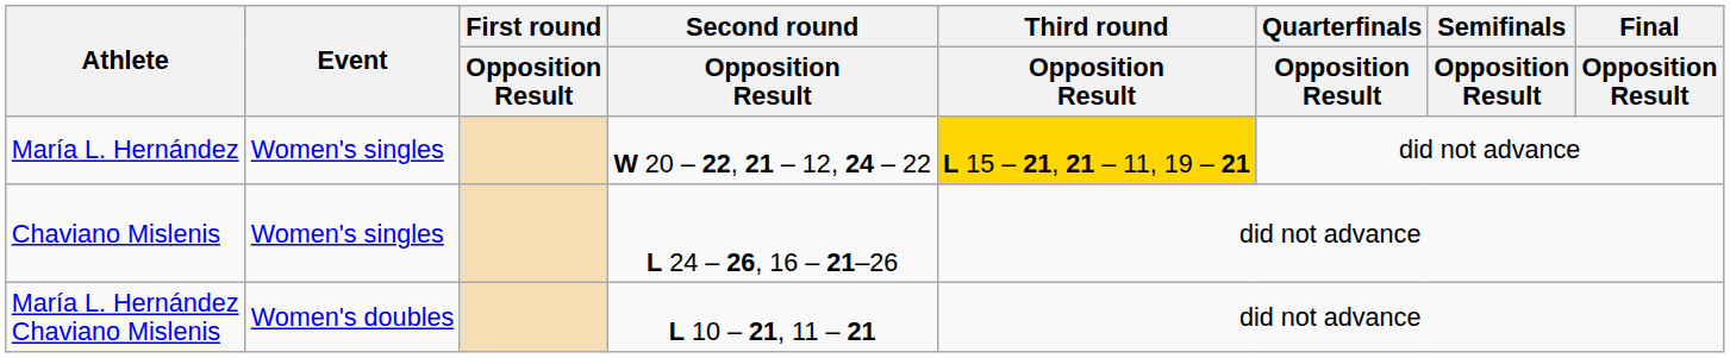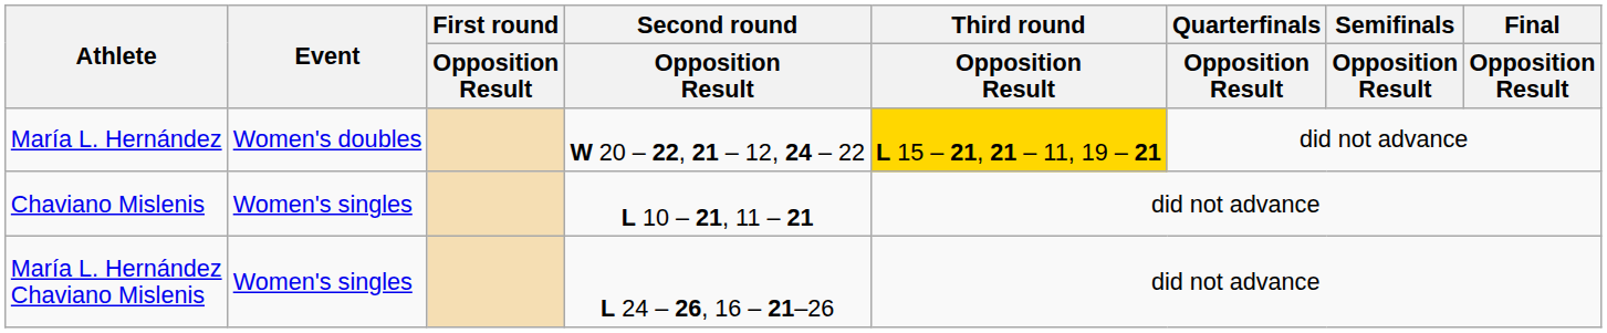María L. Hernández | Event: Women's singles -> Women's doubles
Chaviano Mislenis | Second round / Opposition Result: L 24 – 26, 16 – 21–26 -> L 10 – 21, 11 – 21
María L. Hernández Chaviano Mislenis | Event: Women's doubles -> Women's singles
María L. Hernández Chaviano Mislenis | Second round / Opposition Result: L 10 – 21, 11 – 21 -> L 24 – 26, 16 – 21–26
